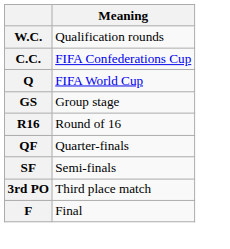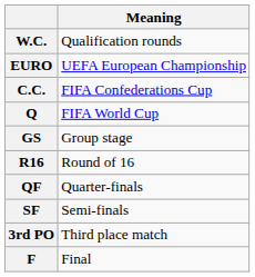+ row: EURO | UEFA European Championship
